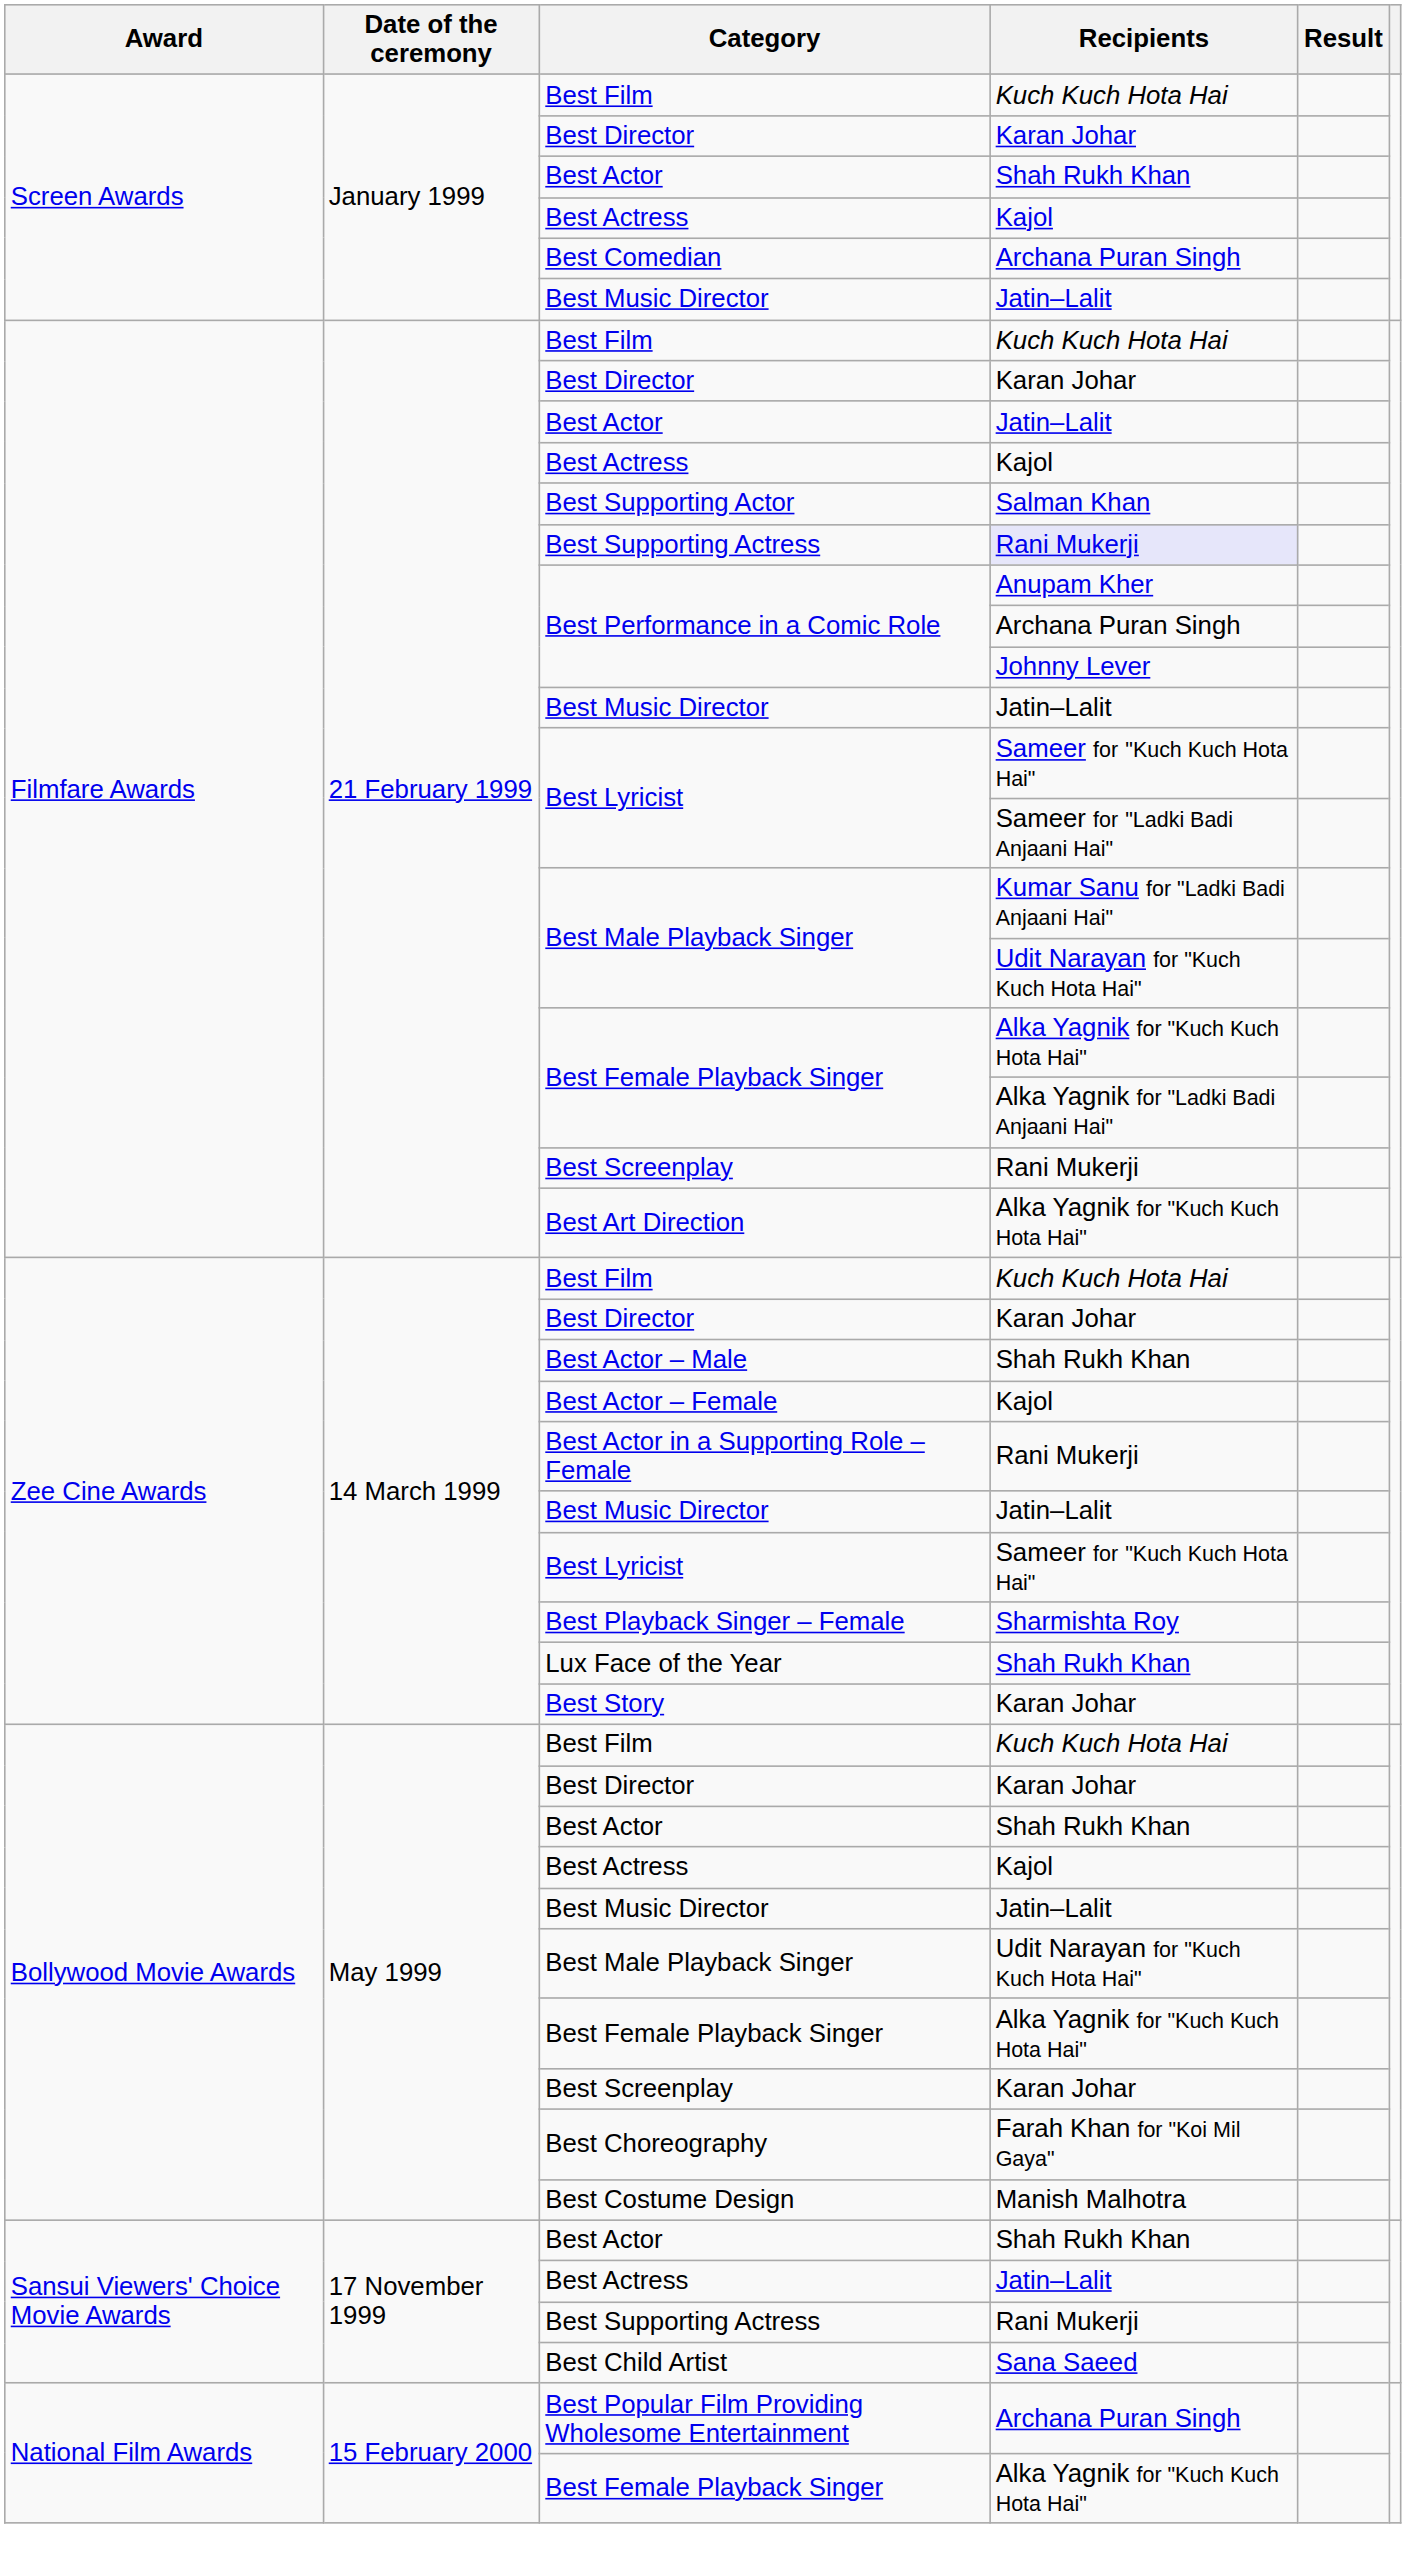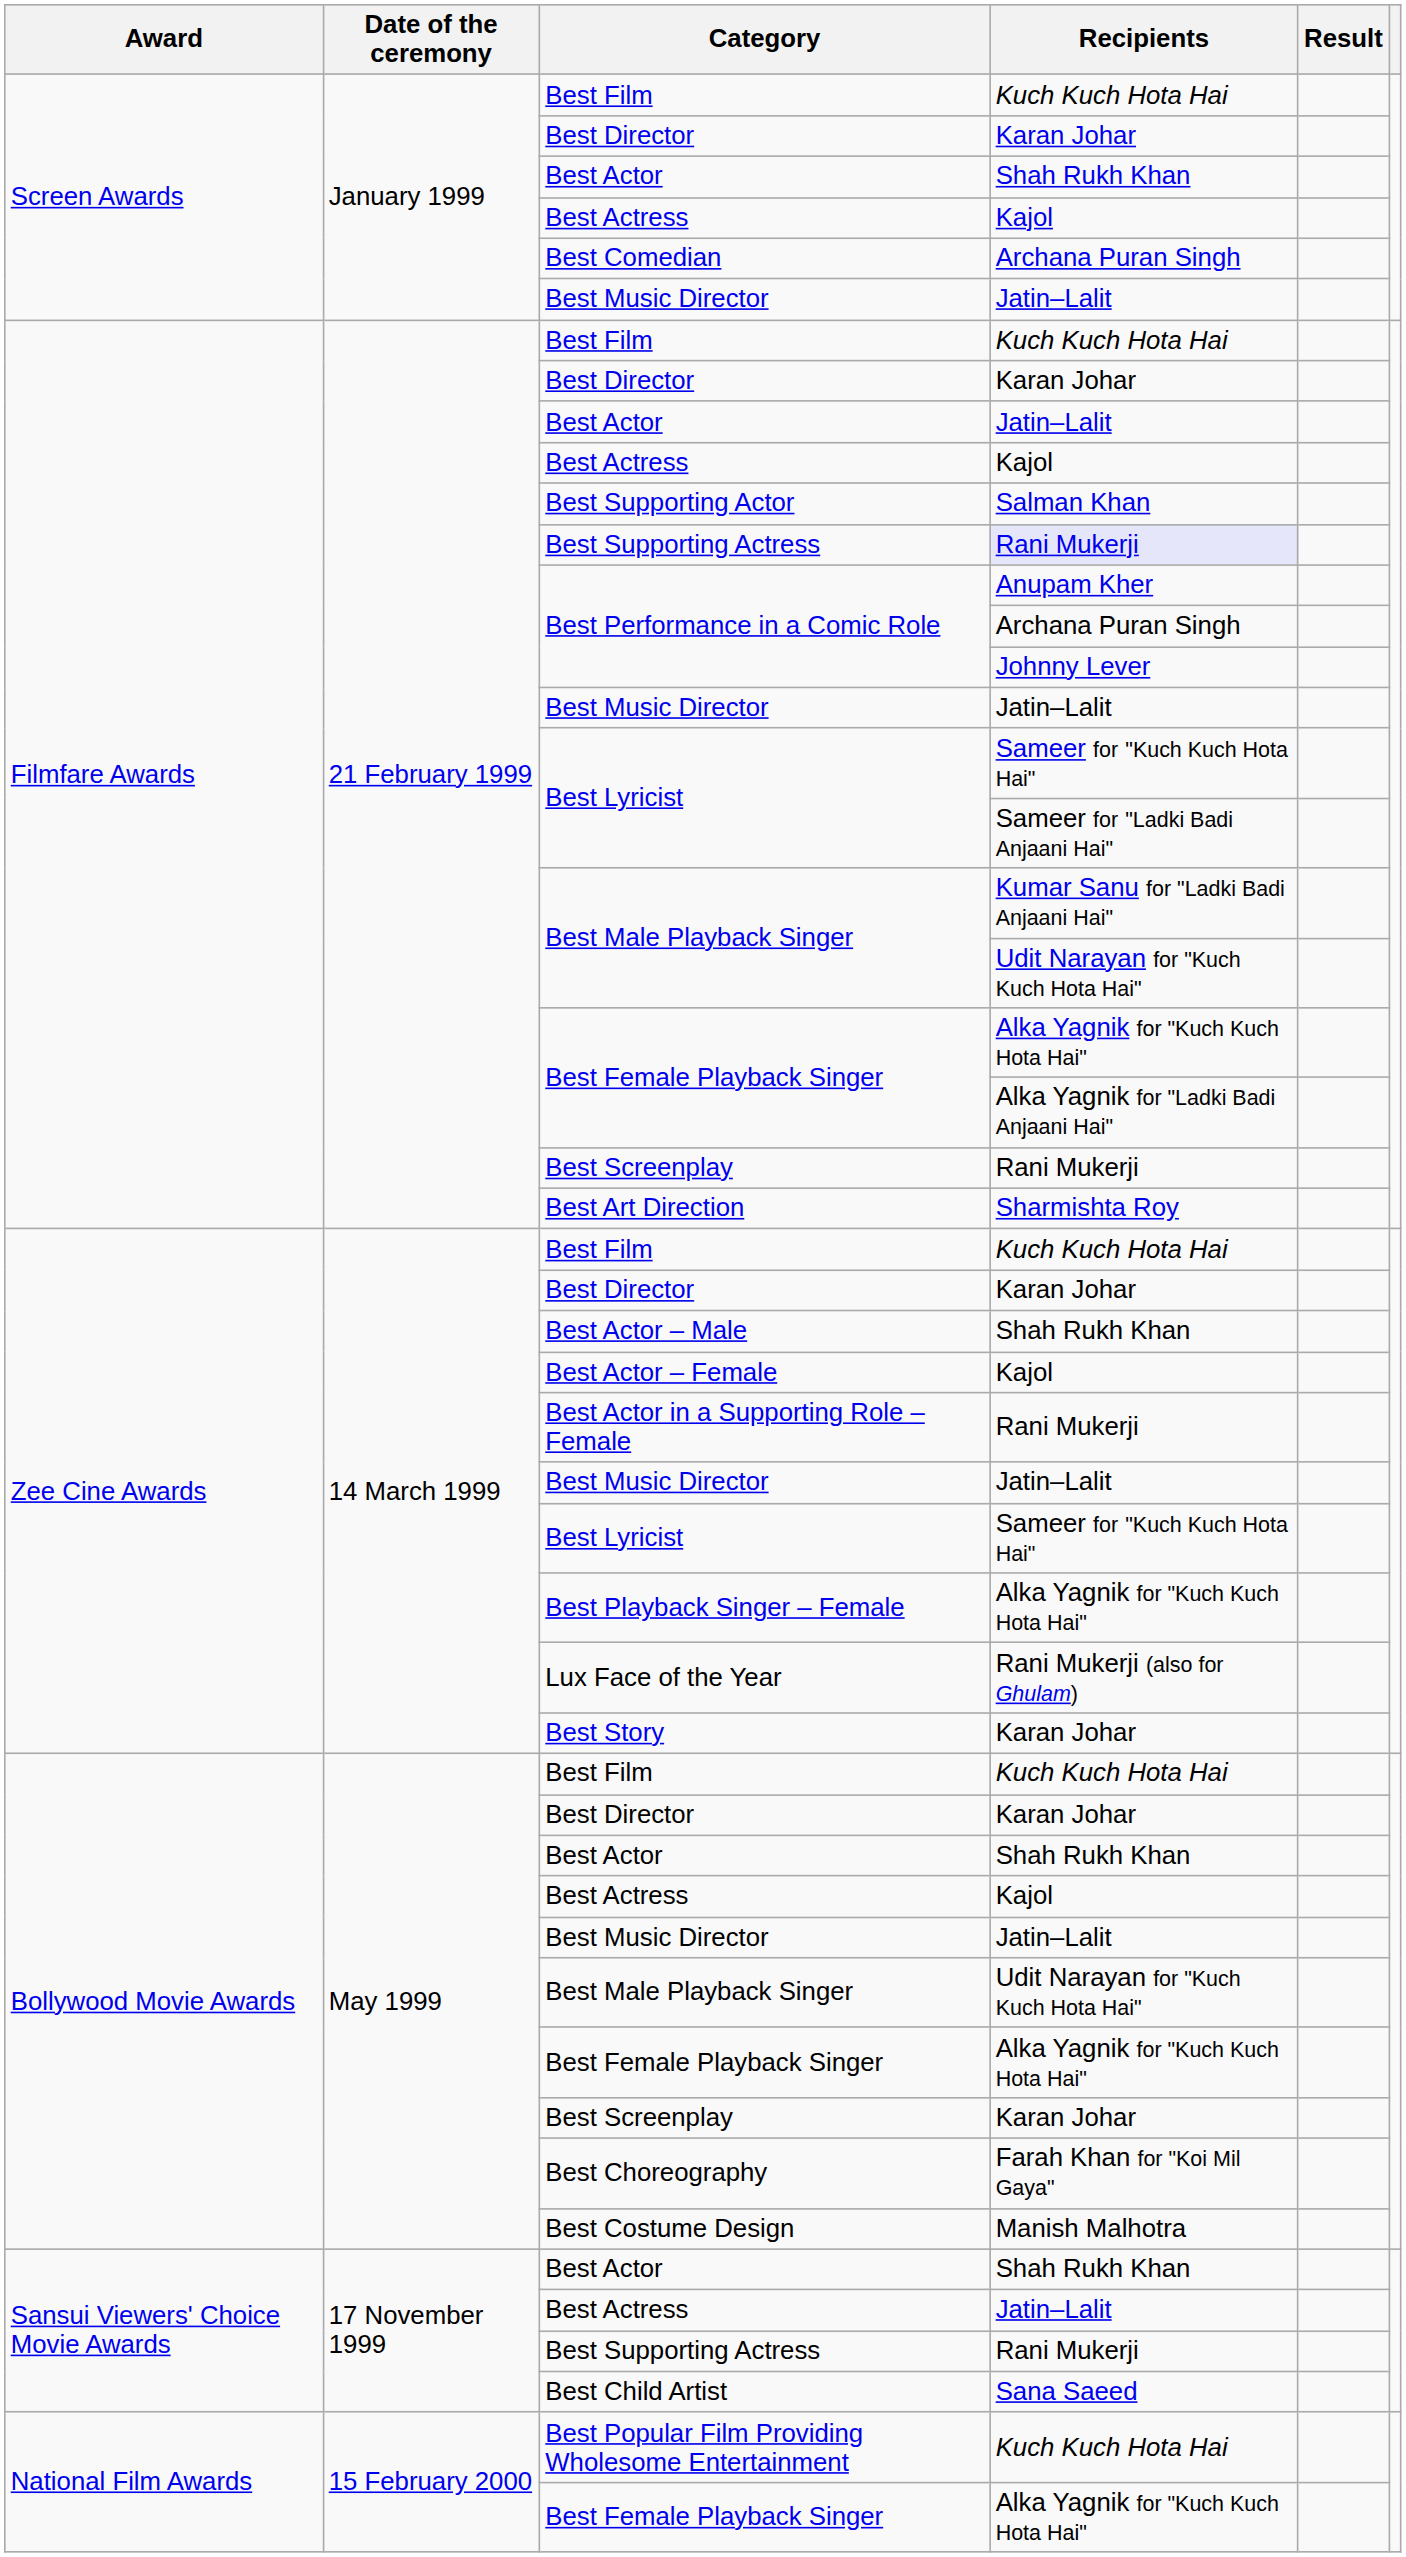Best Art Direction | Recipients: Alka Yagnik for "Kuch Kuch Hota Hai" -> Sharmishta Roy
Best Playback Singer – Female | Recipients: Sharmishta Roy -> Alka Yagnik for "Kuch Kuch Hota Hai"
Lux Face of the Year | Recipients: Shah Rukh Khan -> Rani Mukerji (also for Ghulam)
Best Popular Film Providing Wholesome Entertainment | Recipients: Archana Puran Singh -> Kuch Kuch Hota Hai
